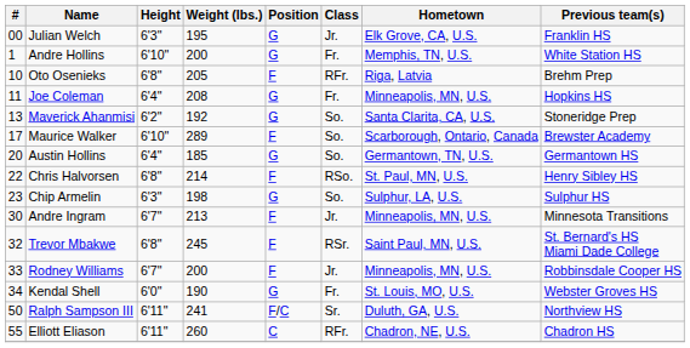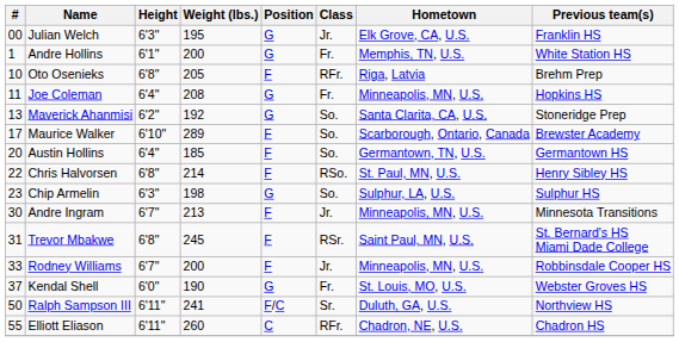Andre Hollins | Height: 6'10" -> 6'1"
Austin Hollins | Position: G -> F
Trevor Mbakwe | #: 32 -> 31
Kendal Shell | #: 34 -> 37
